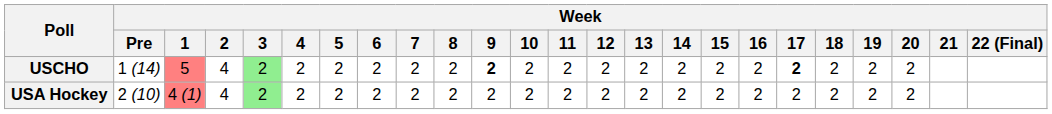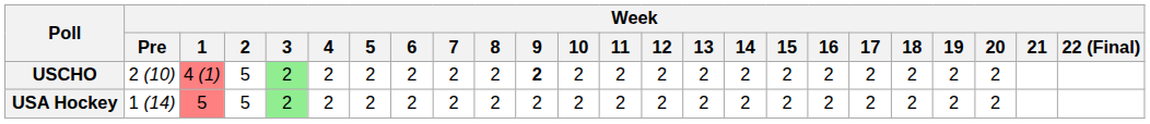USCHO | Week / Pre: 1 (14) -> 2 (10)
USCHO | Week / 1: 5 -> 4 (1)
USCHO | Week / 2: 4 -> 5
USCHO | Week / 17: bold -> normal
USA Hockey | Week / Pre: 2 (10) -> 1 (14)
USA Hockey | Week / 1: 4 (1) -> 5
USA Hockey | Week / 2: 4 -> 5
